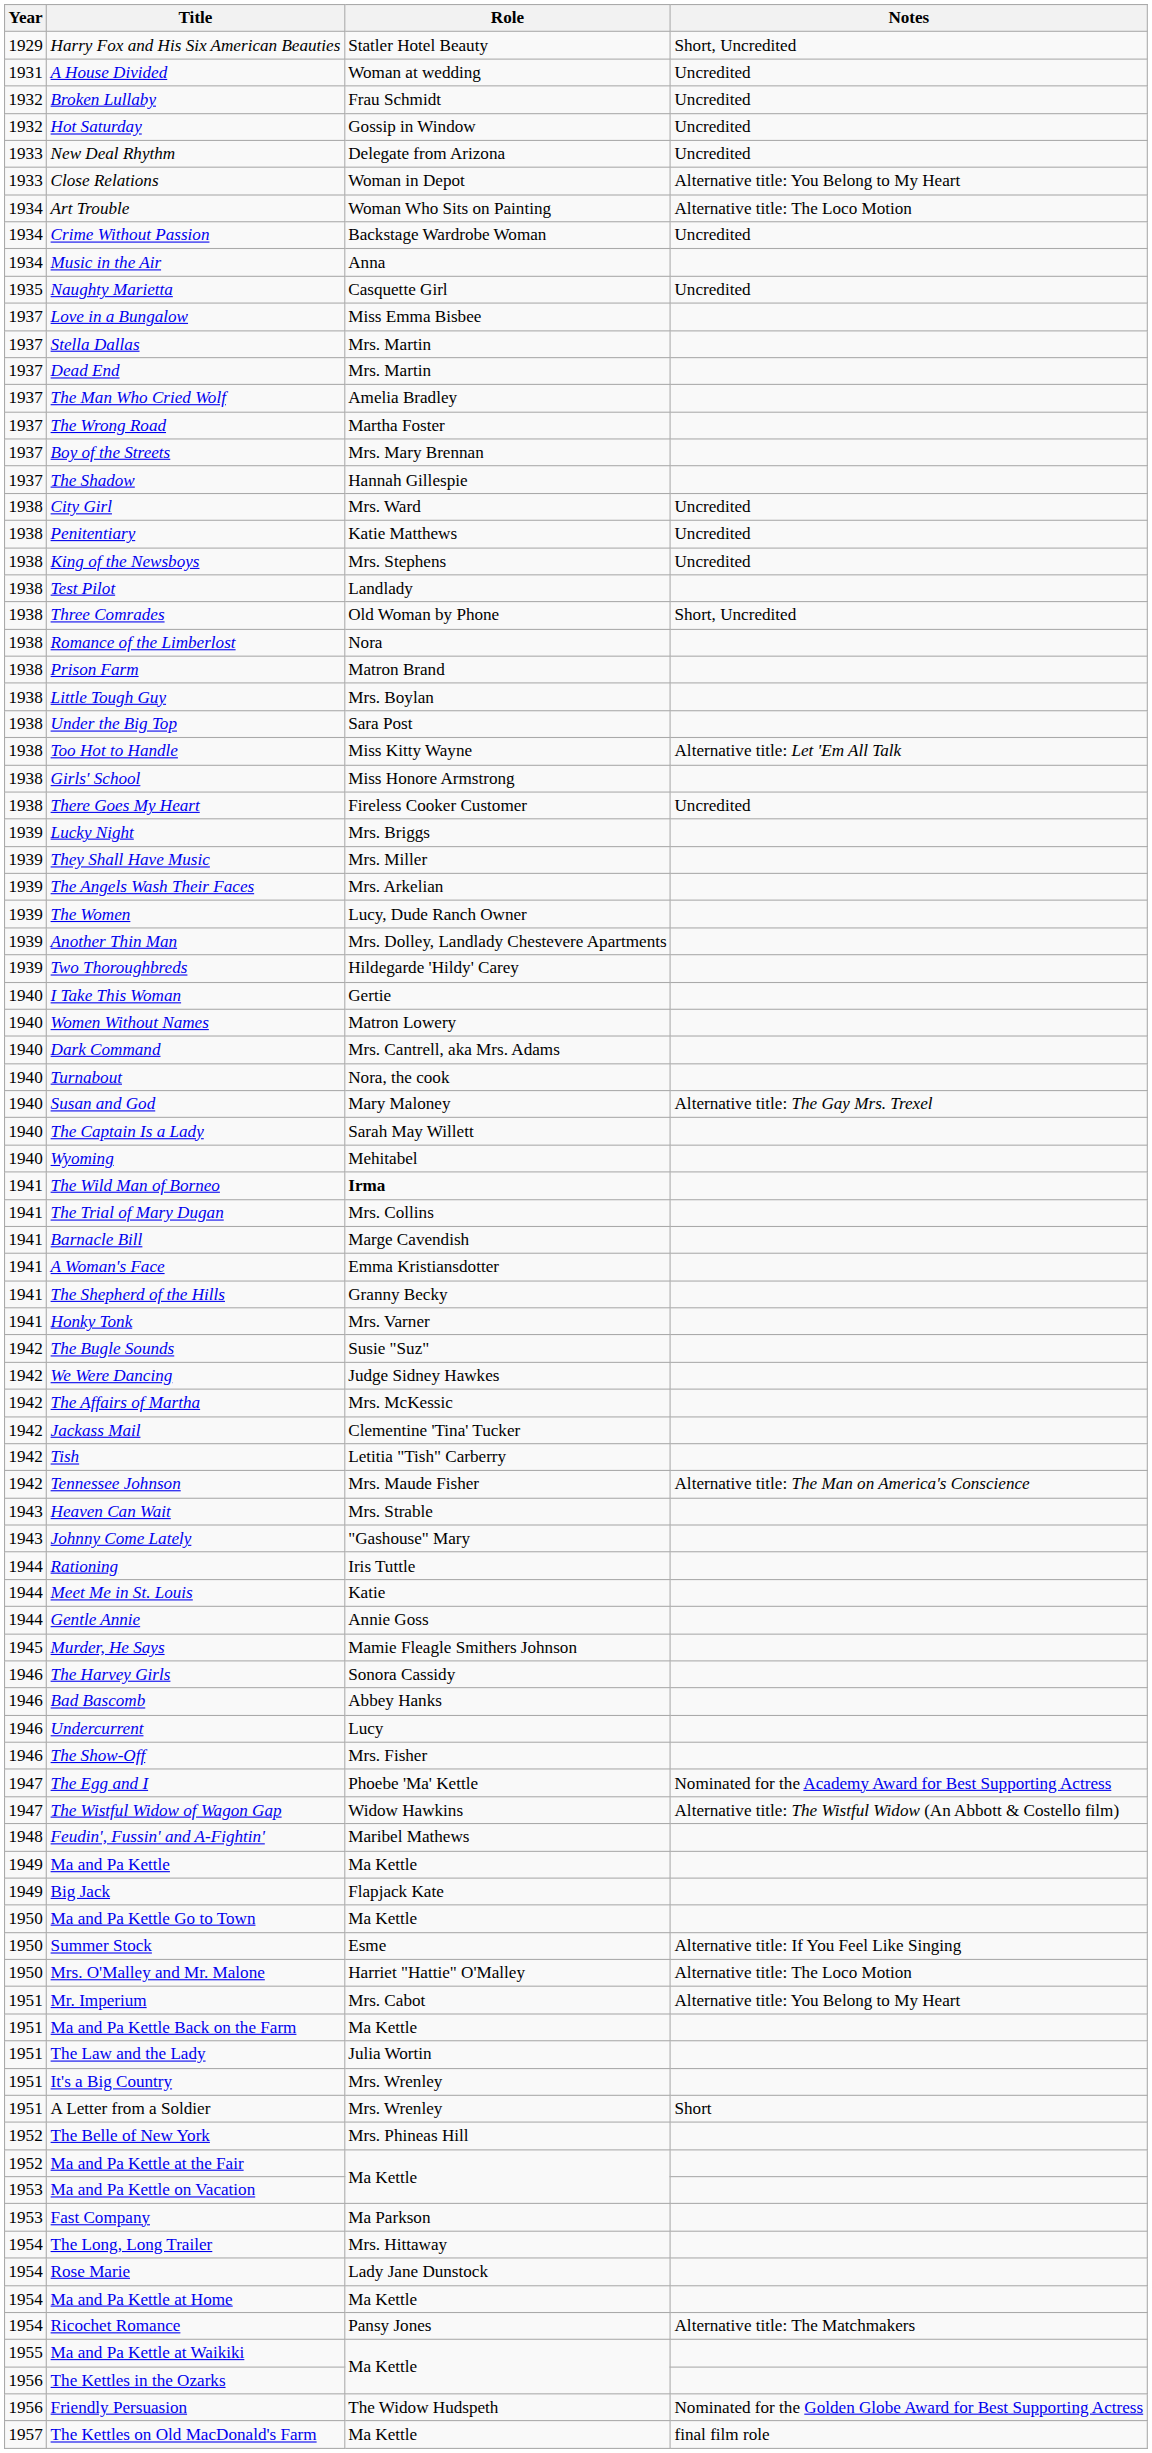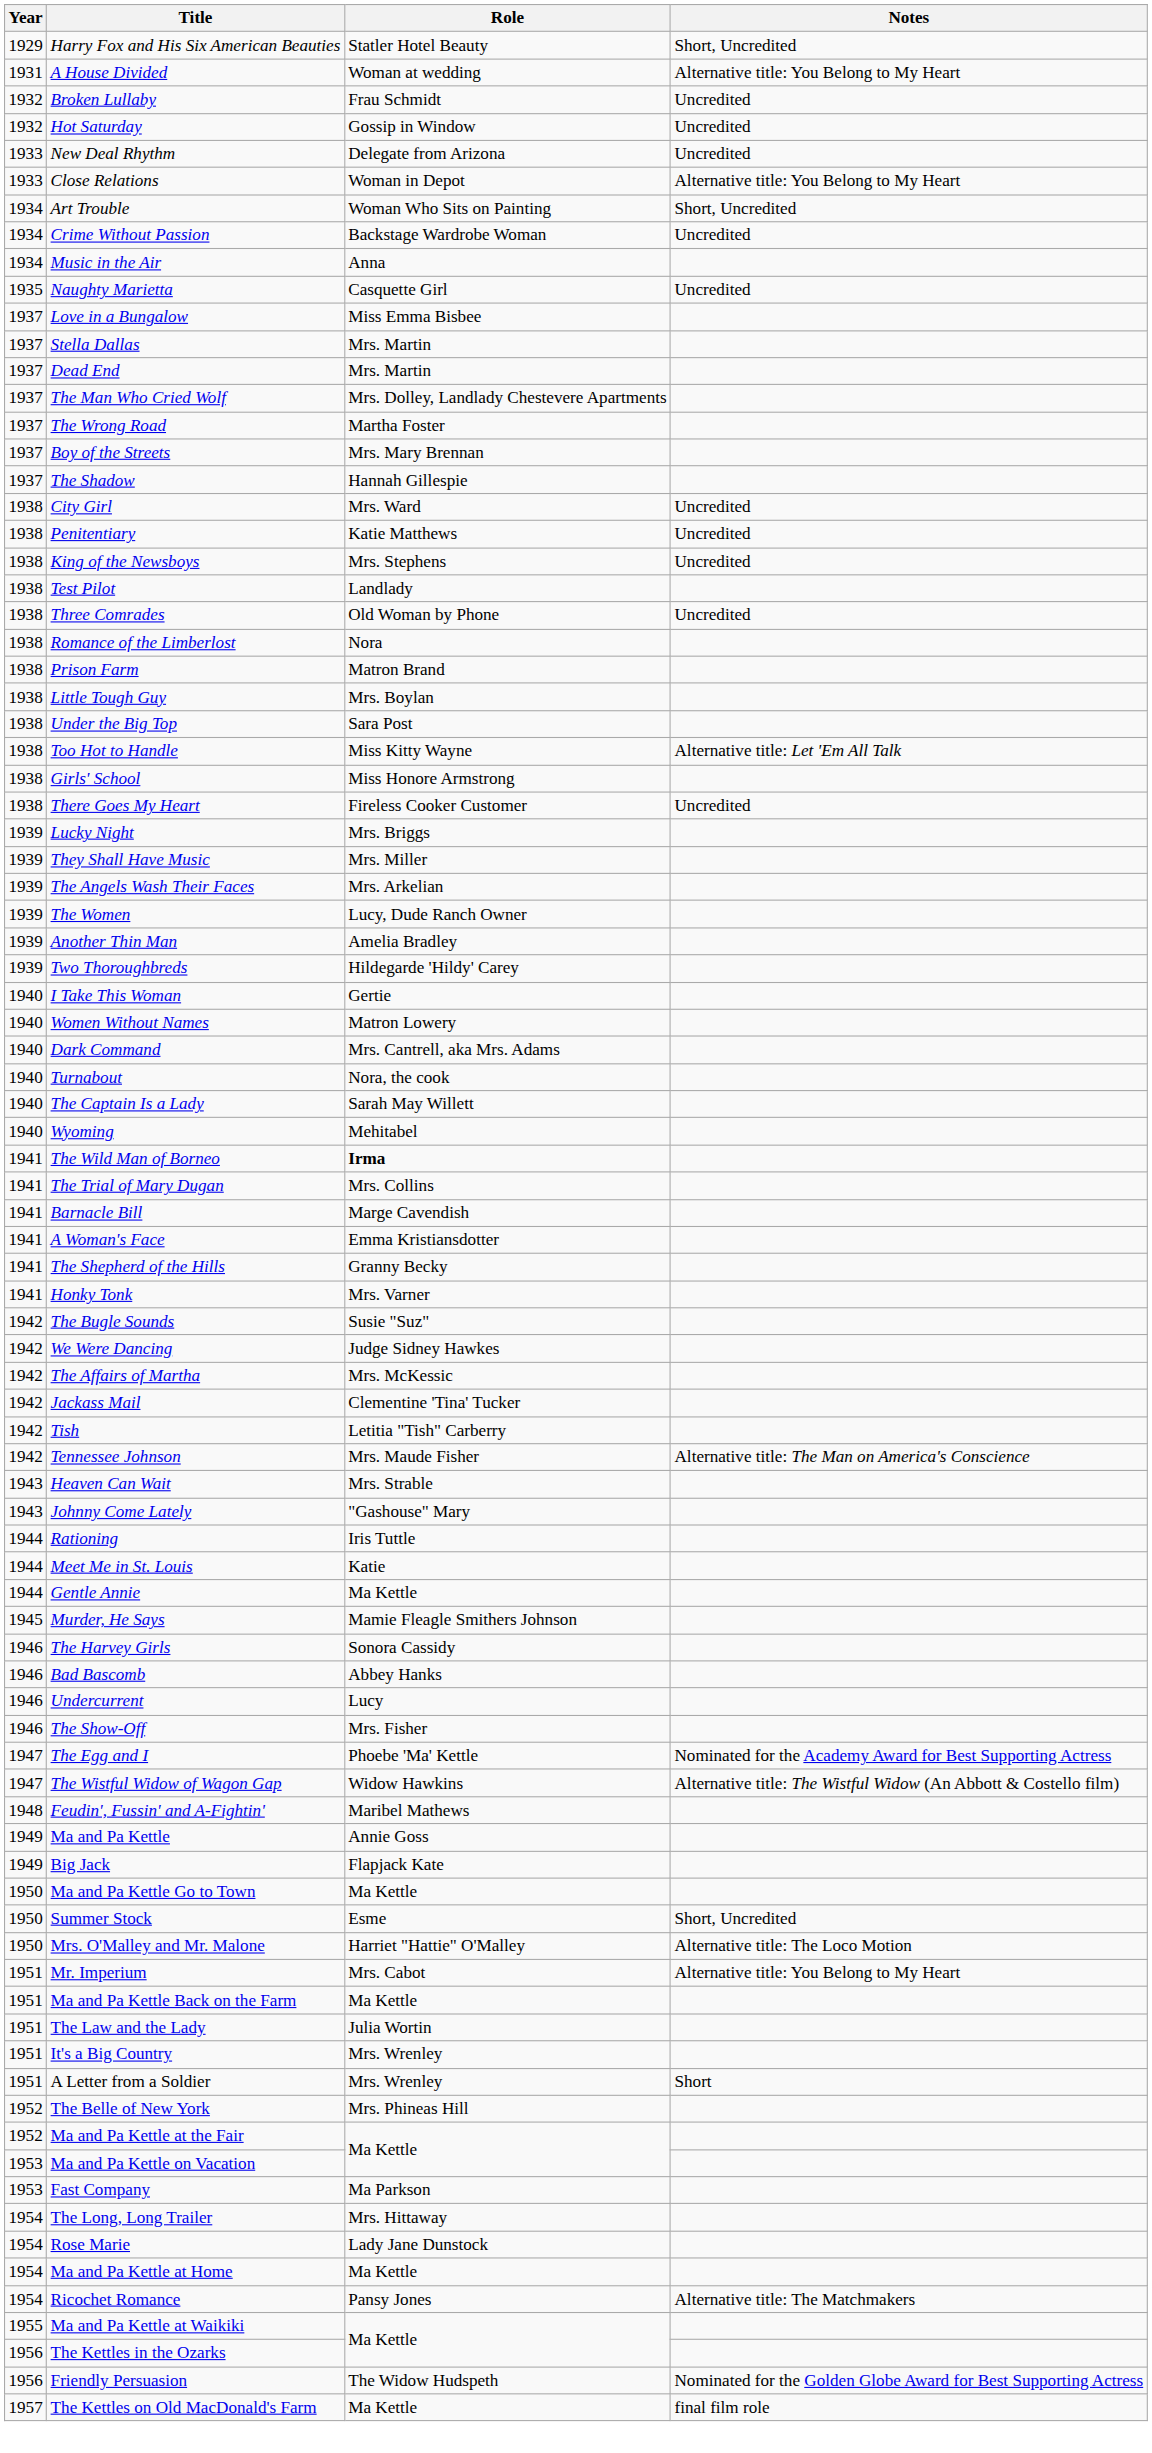A House Divided | Notes: Uncredited -> Alternative title: You Belong to My Heart
Art Trouble | Notes: Alternative title: The Loco Motion -> Short, Uncredited
The Man Who Cried Wolf | Role: Amelia Bradley -> Mrs. Dolley, Landlady Chestevere Apartments
Three Comrades | Notes: Short, Uncredited -> Uncredited
Another Thin Man | Role: Mrs. Dolley, Landlady Chestevere Apartments -> Amelia Bradley
- row: 1940 | Susan and God | Mary Maloney | Alternative title: The Gay Mrs. Trexel
Gentle Annie | Role: Annie Goss -> Ma Kettle
Ma and Pa Kettle | Role: Ma Kettle -> Annie Goss
Summer Stock | Notes: Alternative title: If You Feel Like Singing -> Short, Uncredited
